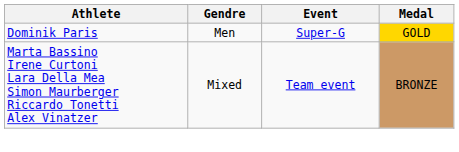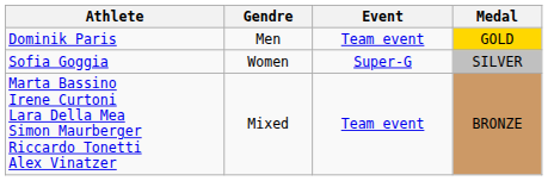Dominik Paris | Event: Super-G -> Team event
+ row: Sofia Goggia | Women | Super-G | SILVER
